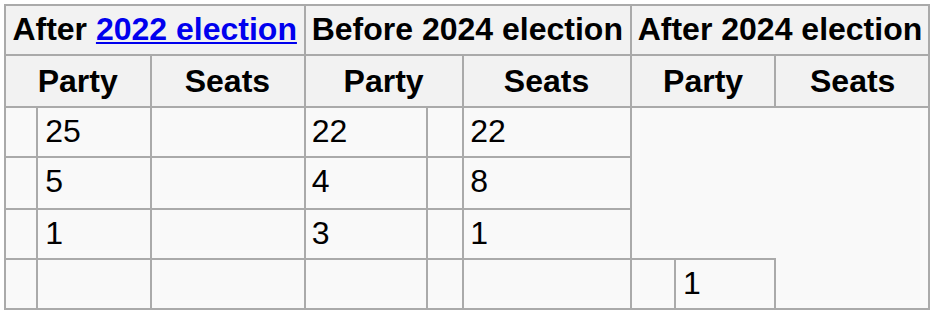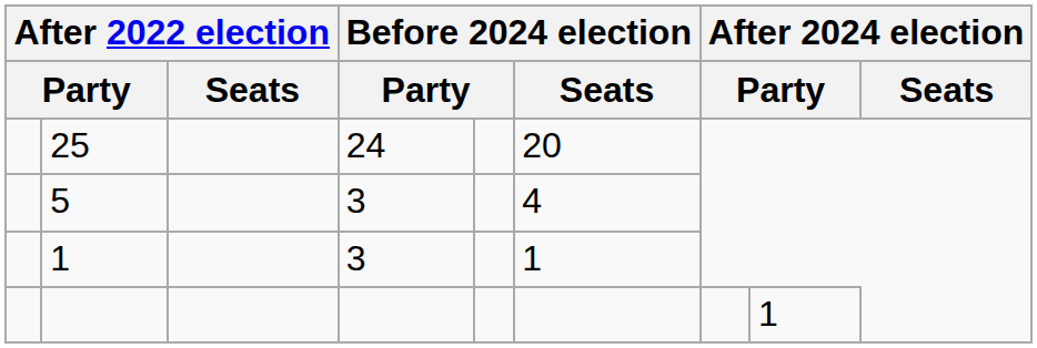25 | column 4: 22 -> 24
25 | Before 2024 election / Seats: 22 -> 20
5 | column 4: 4 -> 3
5 | Before 2024 election / Seats: 8 -> 4
